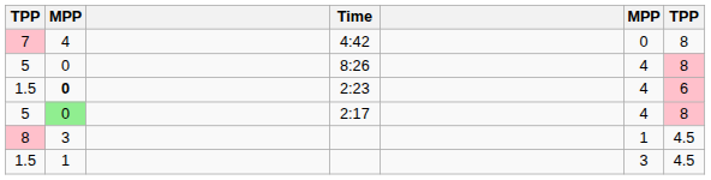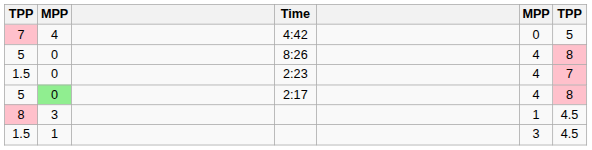4:42 | column 7: 8 -> 5
2:23 | column 2: bold -> normal
2:23 | column 7: 6 -> 7
